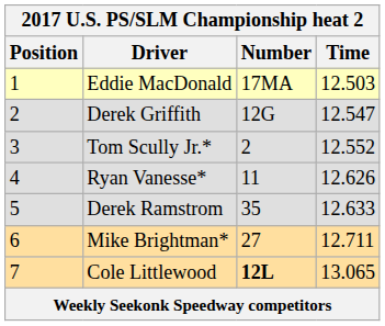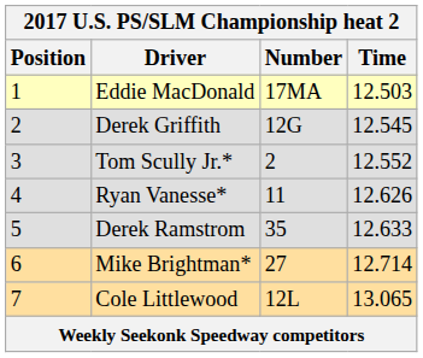Derek Griffith | Time: 12.547 -> 12.545
Mike Brightman* | Time: 12.711 -> 12.714
Cole Littlewood | Number: bold -> normal
